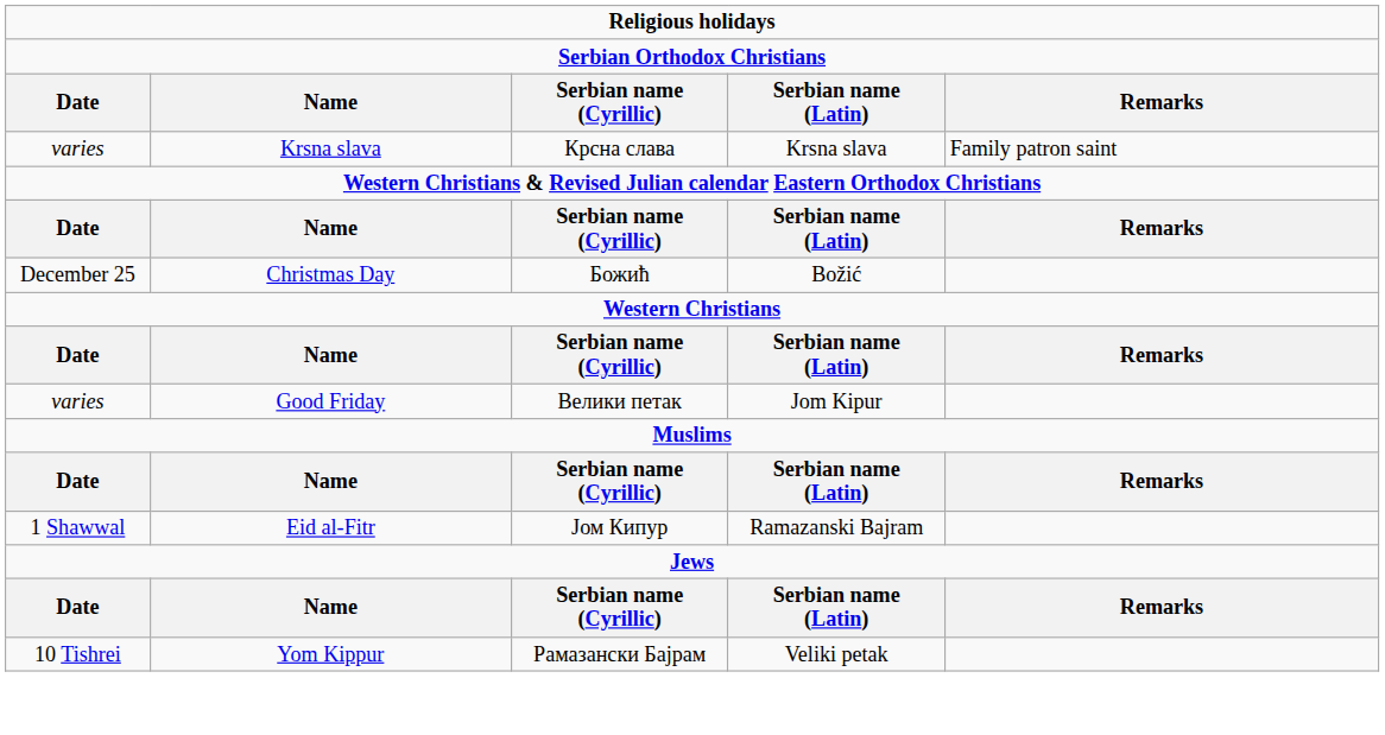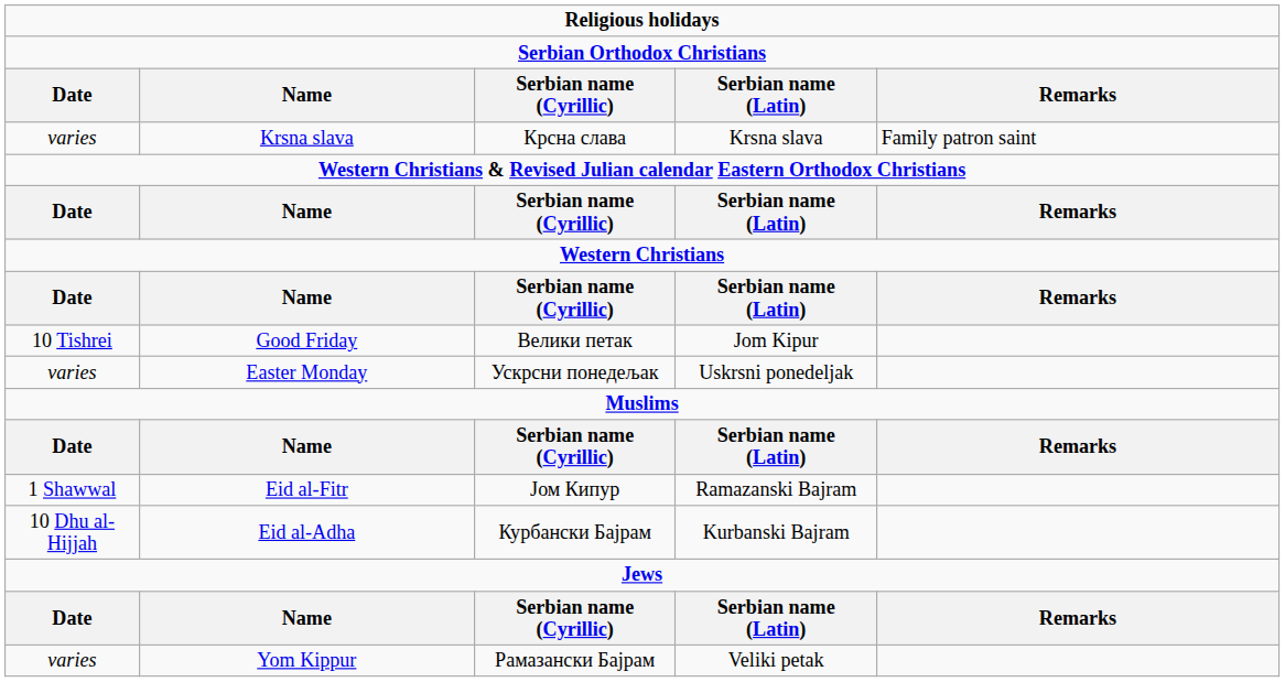- row: December 25 | Christmas Day | Божић | Božić
Good Friday | column 1: varies -> 10 Tishrei
+ row: varies | Easter Monday | Ускрсни понедељак | Uskrsni ponedeljak
+ row: 10 Dhu al-Hijjah | Eid al-Adha | Курбански Бајрам | Kurbanski Bajram
Yom Kippur | column 1: 10 Tishrei -> varies
